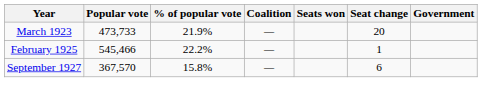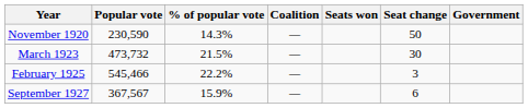+ row: November 1920 | 230,590 | 14.3% | — | 50
March 1923 | Popular vote: 473,733 -> 473,732
March 1923 | % of popular vote: 21.9% -> 21.5%
March 1923 | Seat change: 20 -> 30
February 1925 | Seat change: 1 -> 3
September 1927 | Popular vote: 367,570 -> 367,567
September 1927 | % of popular vote: 15.8% -> 15.9%
